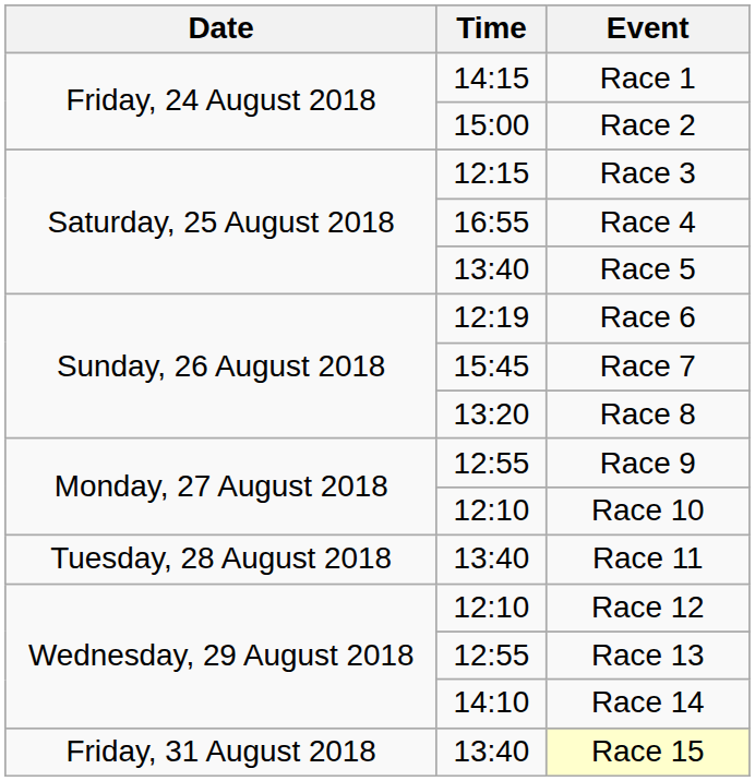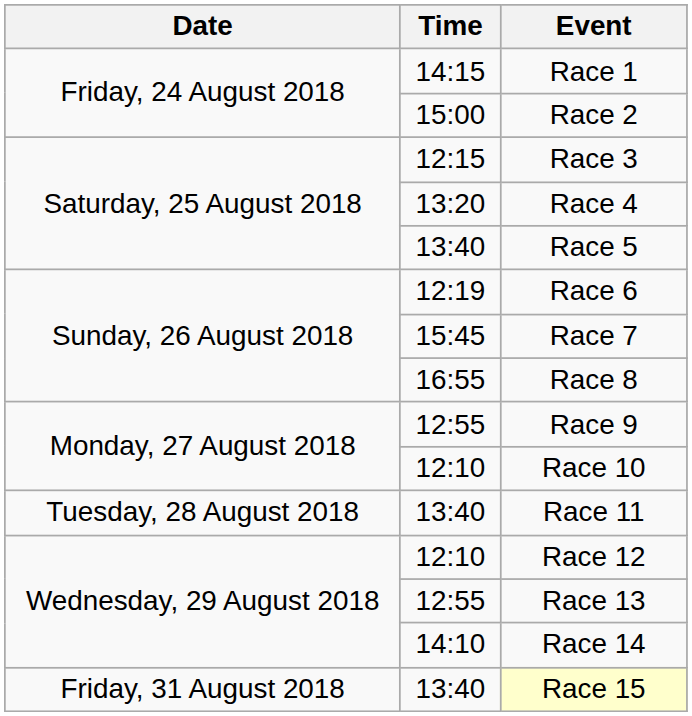Race 4 | Time: 16:55 -> 13:20
Race 8 | Time: 13:20 -> 16:55
